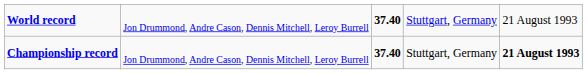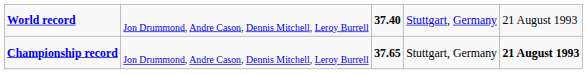Championship record | column 3: 37.40 -> 37.65
